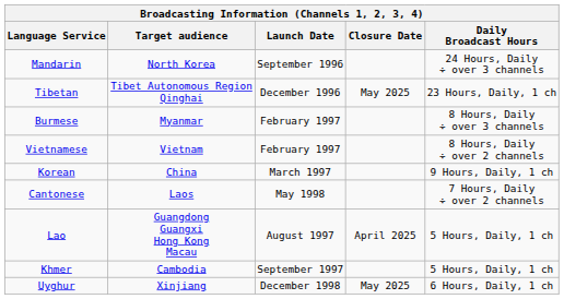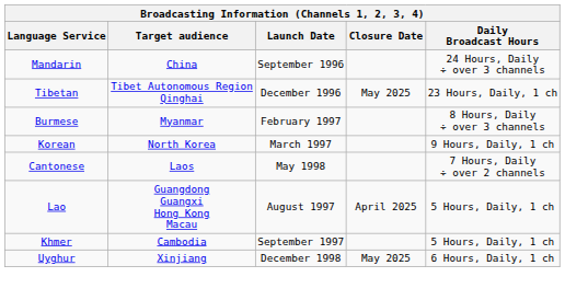Mandarin | Target audience: North Korea -> China
- row: Vietnamese | Vietnam | February 1997 | 8 Hours, Daily ÷ over 2 channels
Korean | Target audience: China -> North Korea
